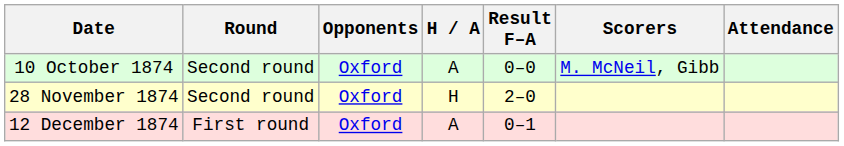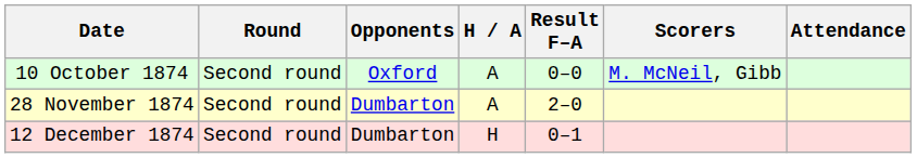28 November 1874 | Opponents: Oxford -> Dumbarton
28 November 1874 | H / A: H -> A
12 December 1874 | Round: First round -> Second round
12 December 1874 | Opponents: Oxford -> Dumbarton
12 December 1874 | H / A: A -> H
